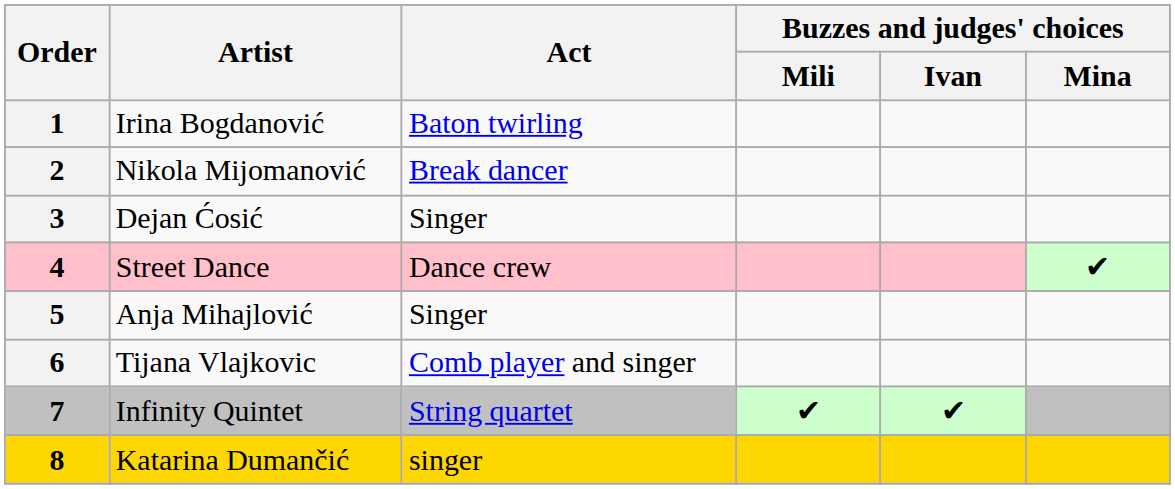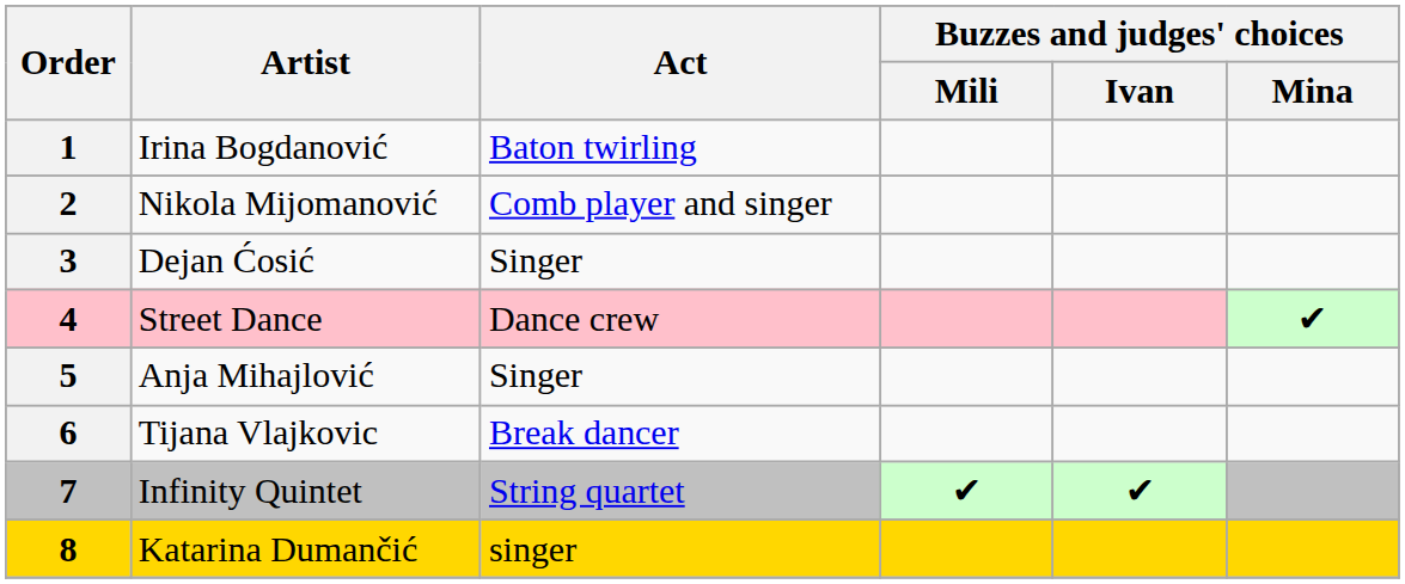2 | Act: Break dancer -> Comb player and singer
6 | Act: Comb player and singer -> Break dancer
